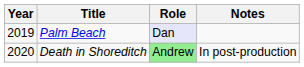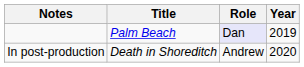columns swapped: Year <-> Notes
Death in Shoreditch | Role: lightgreen background -> no background
